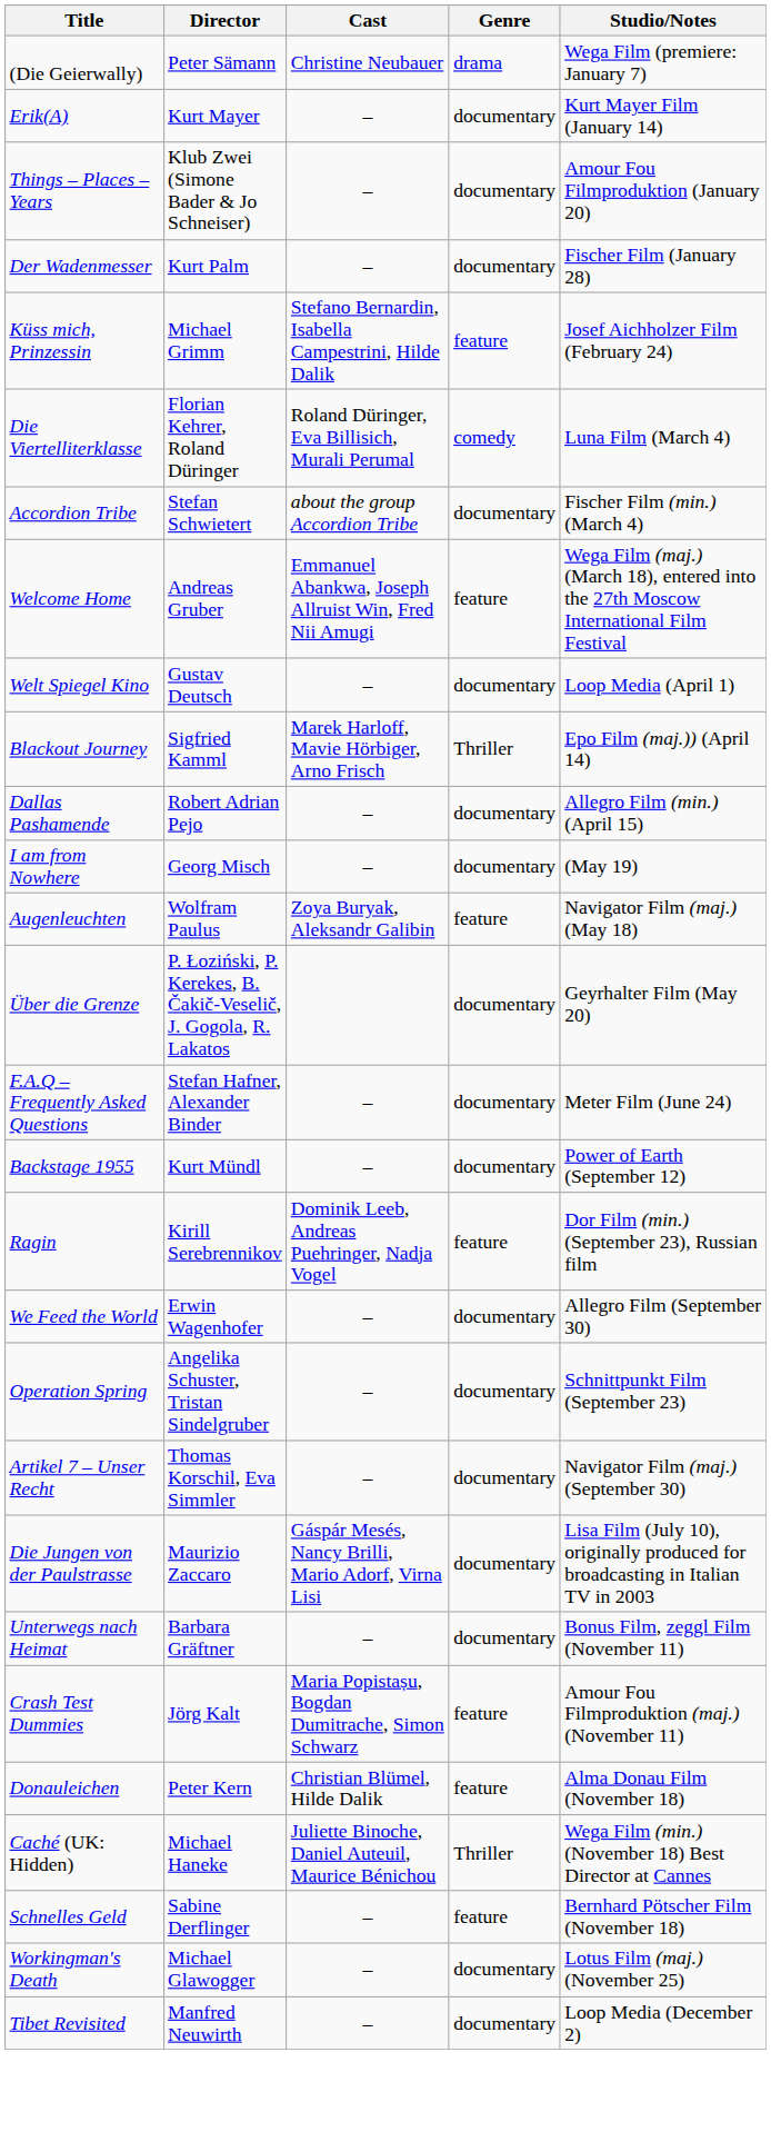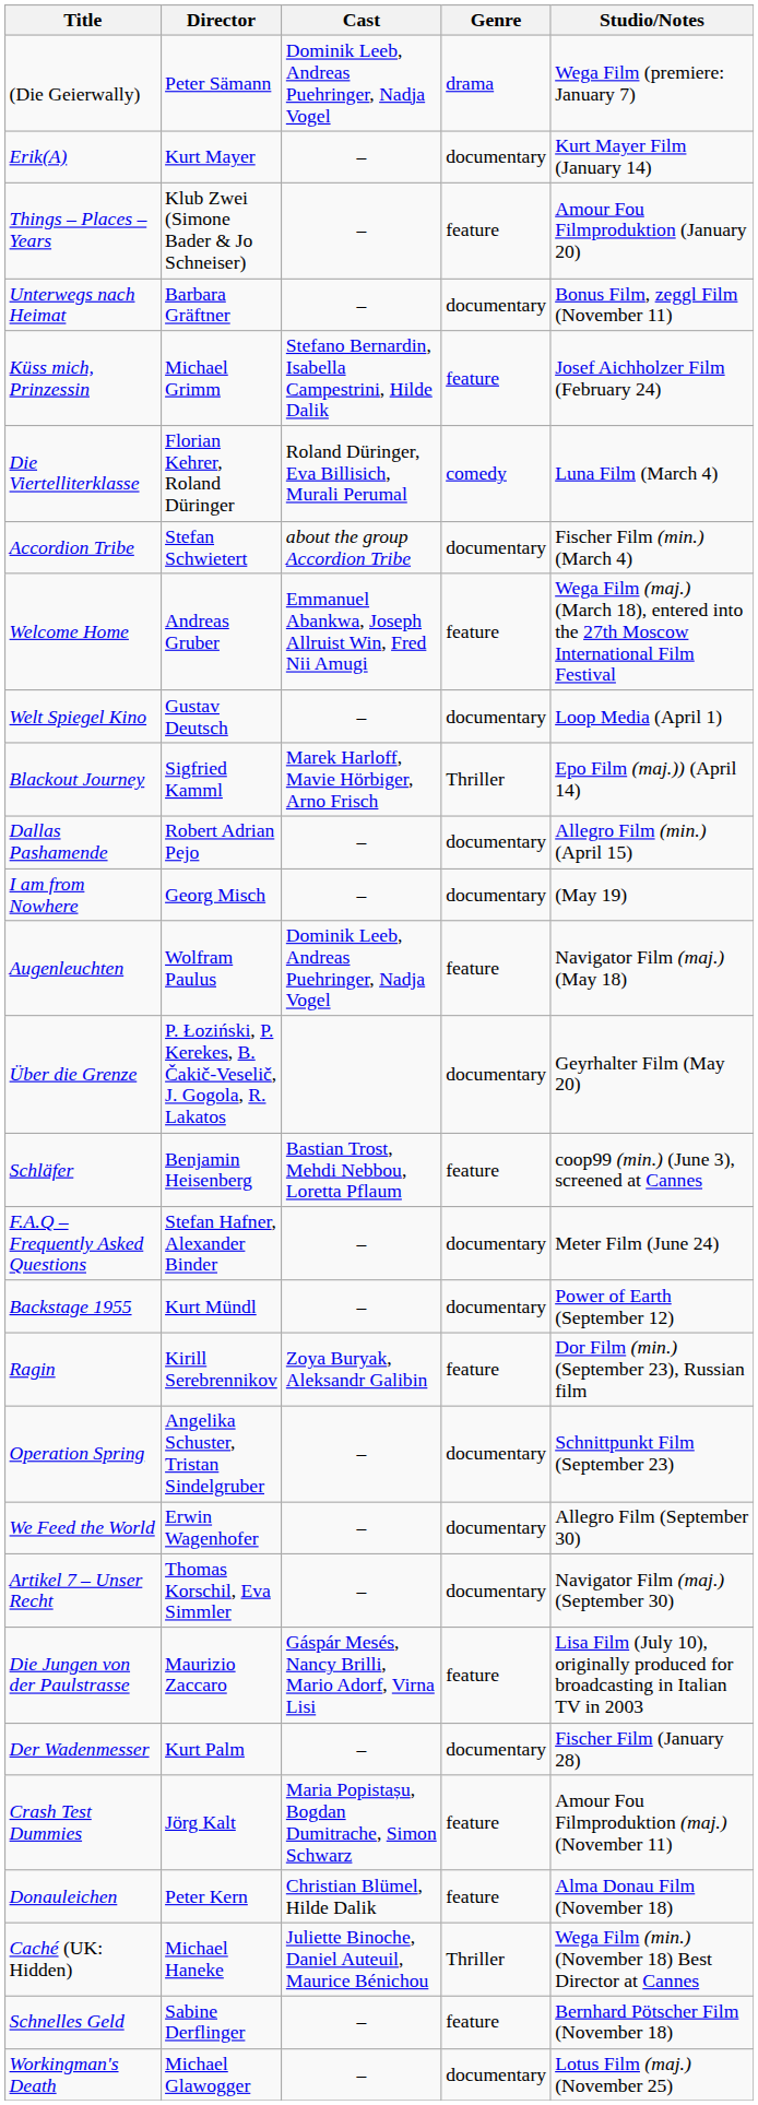(Die Geierwally) | Cast: Christine Neubauer -> Dominik Leeb, Andreas Puehringer, Nadja Vogel
Things – Places – Years | Genre: documentary -> feature
rows swapped: Der Wadenmesser <-> Unterwegs nach Heimat
Augenleuchten | Cast: Zoya Buryak, Aleksandr Galibin -> Dominik Leeb, Andreas Puehringer, Nadja Vogel
+ row: Schläfer | Benjamin Heisenberg | Bastian Trost, Mehdi Nebbou, Loretta Pflaum | feature | coop99 (min.) (June 3), screened at Cannes
Ragin | Cast: Dominik Leeb, Andreas Puehringer, Nadja Vogel -> Zoya Buryak, Aleksandr Galibin
rows swapped: Operation Spring <-> We Feed the World
Die Jungen von der Paulstrasse | Genre: documentary -> feature
- row: Tibet Revisited | Manfred Neuwirth | – | documentary | Loop Media (December 2)
